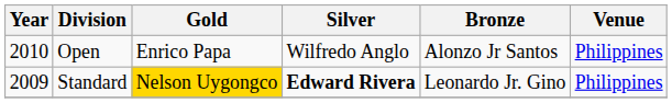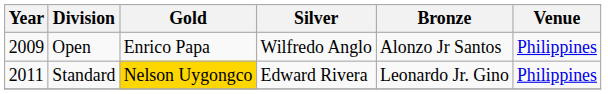Open | Year: 2010 -> 2009
Standard | Year: 2009 -> 2011
Standard | Silver: bold -> normal
